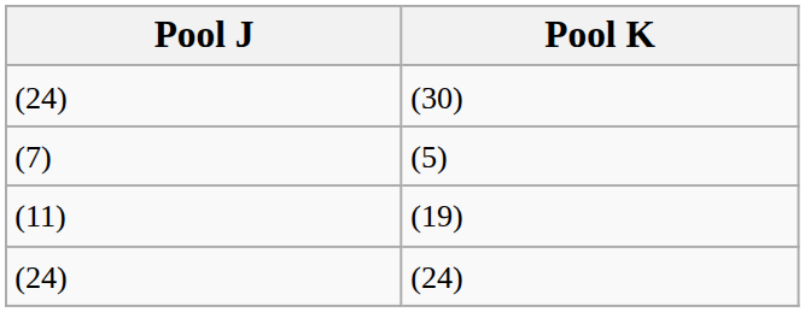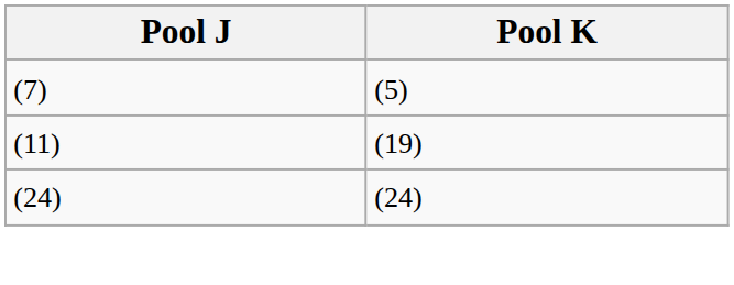- row: (24) | (30)
